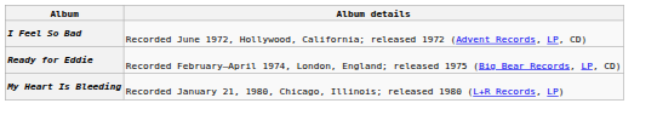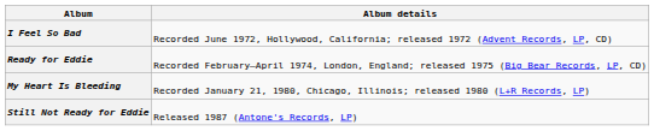+ row: Still Not Ready for Eddie | Released 1987 (Antone's Records, LP)
